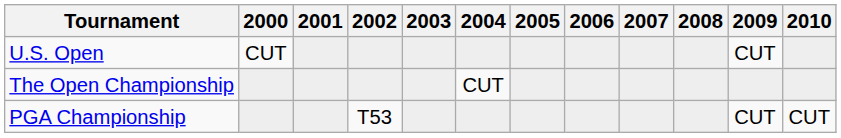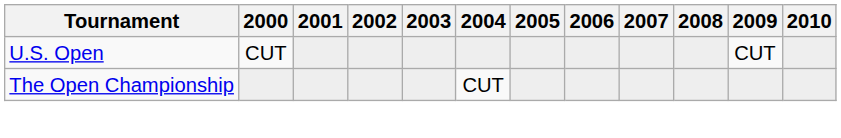- row: PGA Championship | T53 | CUT | CUT
